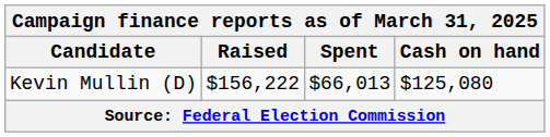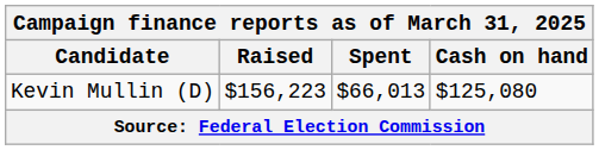Kevin Mullin (D) | Raised: $156,222 -> $156,223
